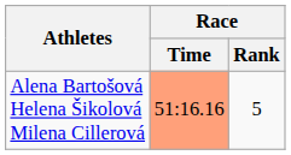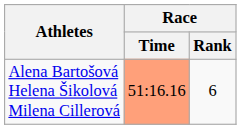Alena Bartošová Helena Šikolová Milena Cillerová | Race / Rank: 5 -> 6
